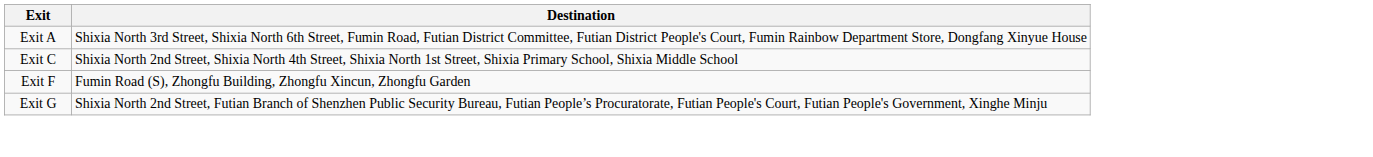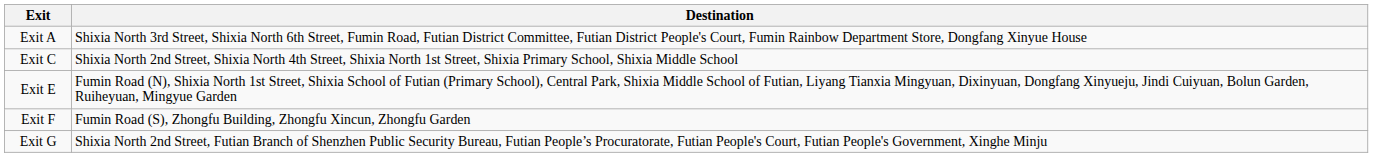+ row: Exit E | Fumin Road (N), Shixia North 1st Street, Shixia School of Futian (Primary School), Central Park, Shixia Middle School of Futian, Liyang Tianxia Mingyuan, Dixinyuan, Dongfang Xinyueju, Jindi Cuiyuan, Bolun Garden, Ruiheyuan, Mingyue Garden
